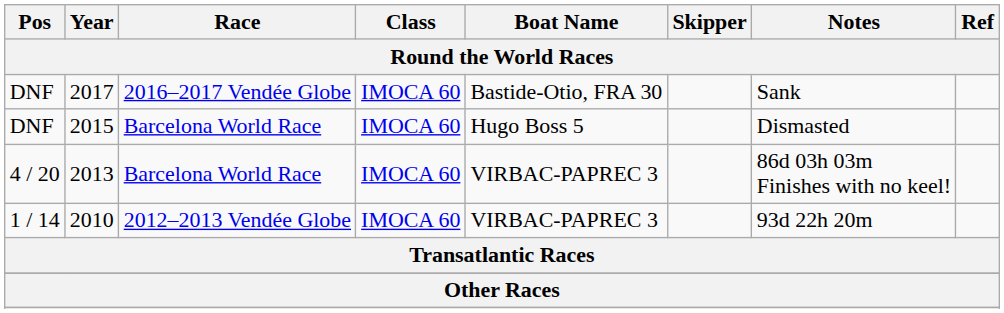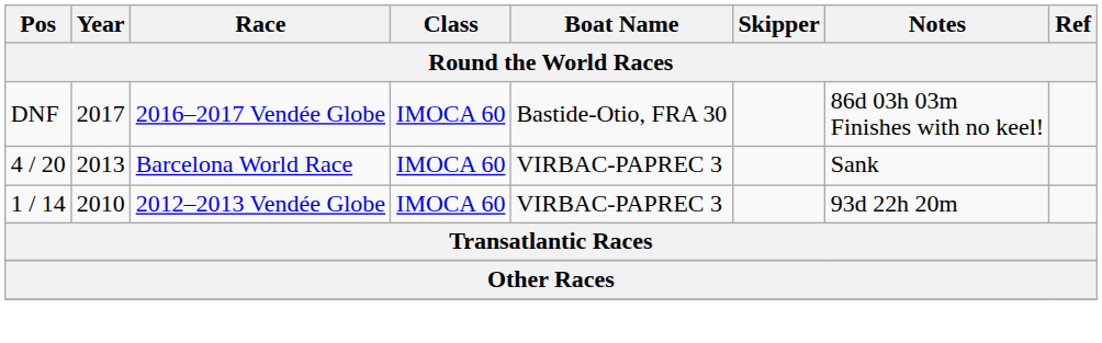2017 | Notes: Sank -> 86d 03h 03m Finishes with no keel!
- row: DNF | 2015 | Barcelona World Race | IMOCA 60 | Hugo Boss 5 | Dismasted
2013 | Notes: 86d 03h 03m Finishes with no keel! -> Sank
